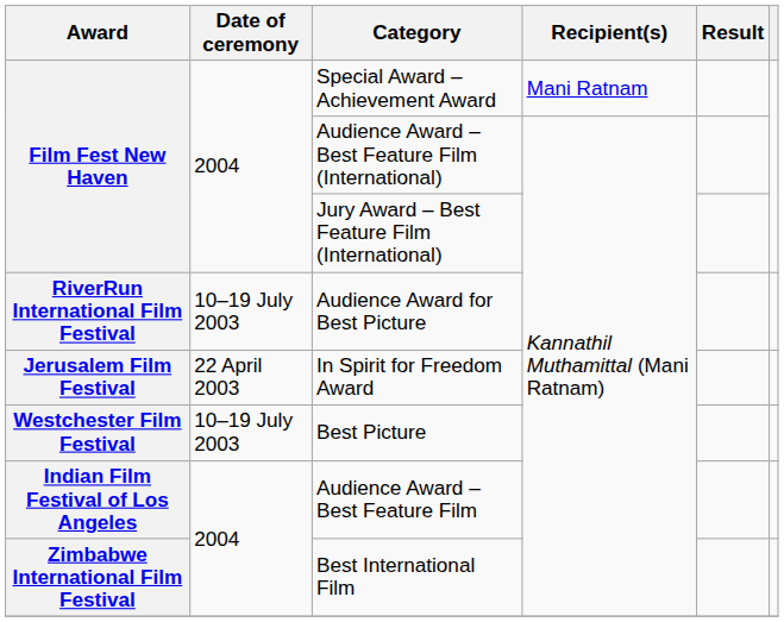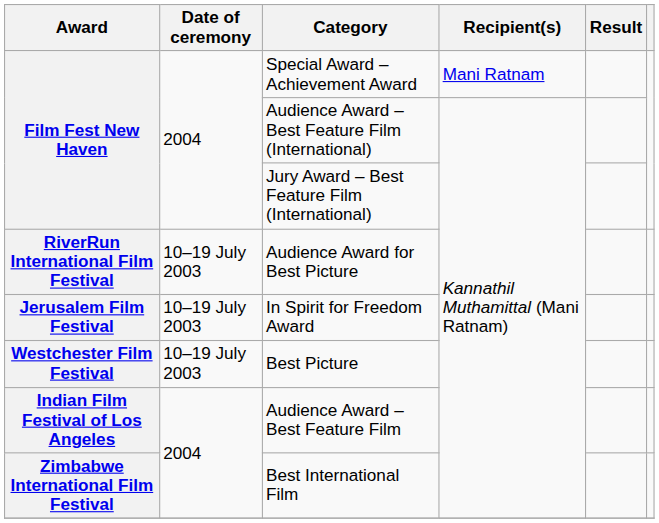In Spirit for Freedom Award | Date of ceremony: 22 April 2003 -> 10–19 July 2003
